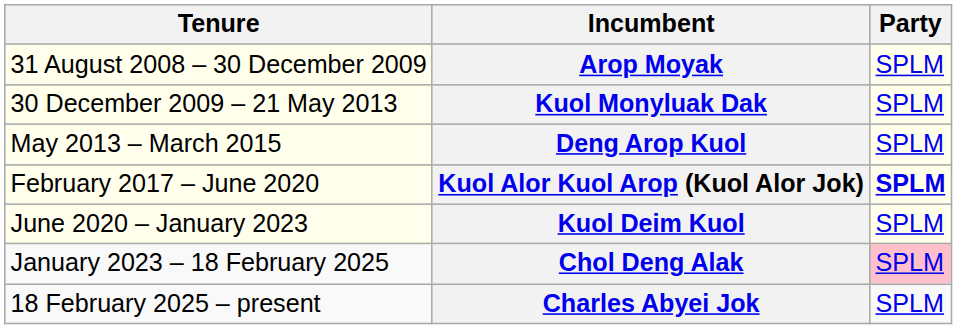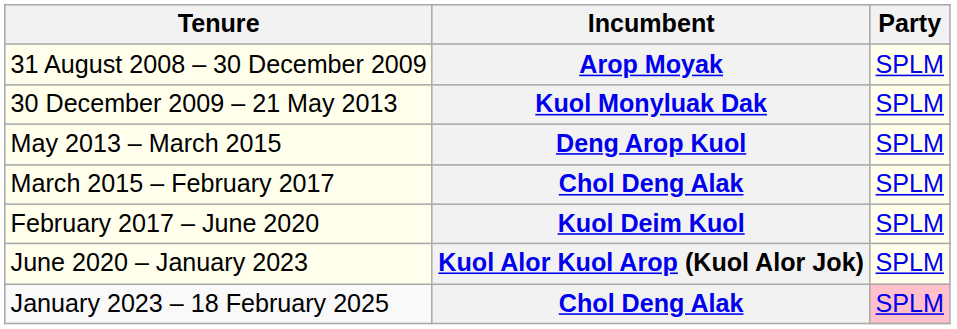+ row: March 2015 – February 2017 | Chol Deng Alak | SPLM
February 2017 – June 2020 | Incumbent: Kuol Alor Kuol Arop (Kuol Alor Jok) -> Kuol Deim Kuol
February 2017 – June 2020 | Party: bold -> normal
June 2020 – January 2023 | Incumbent: Kuol Deim Kuol -> Kuol Alor Kuol Arop (Kuol Alor Jok)
- row: 18 February 2025 – present | Charles Abyei Jok | SPLM
